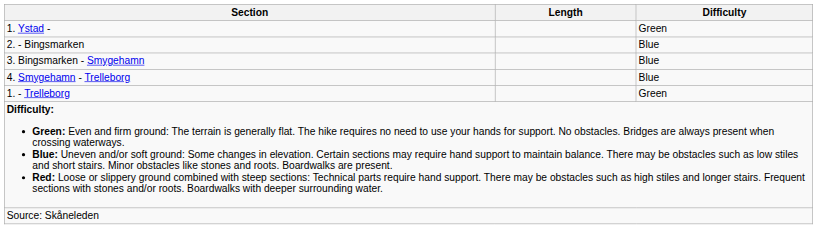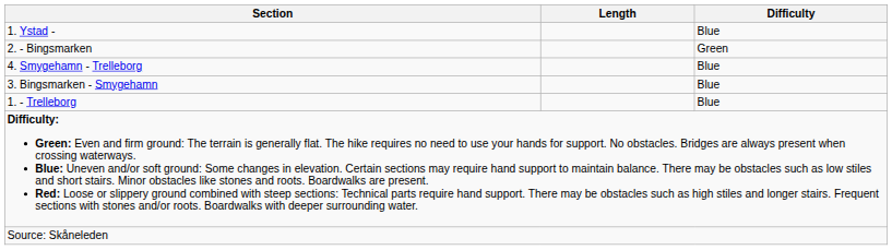1. Ystad - | Difficulty: Green -> Blue
2. - Bingsmarken | Difficulty: Blue -> Green
rows swapped: 3. Bingsmarken - Smygehamn <-> 4. Smygehamn - Trelleborg
1. - Trelleborg | Difficulty: Green -> Blue
